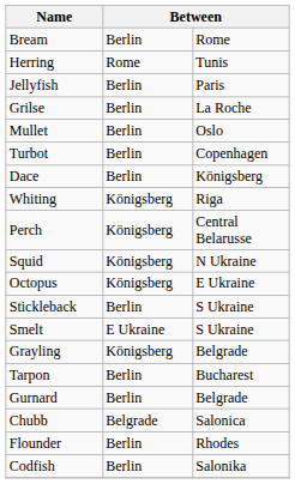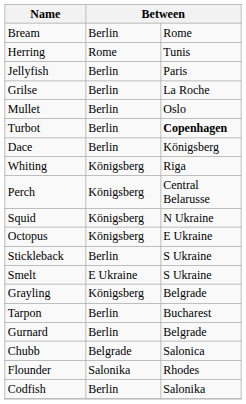Turbot | column 3: normal -> bold
Flounder | column 2: Berlin -> Salonika
